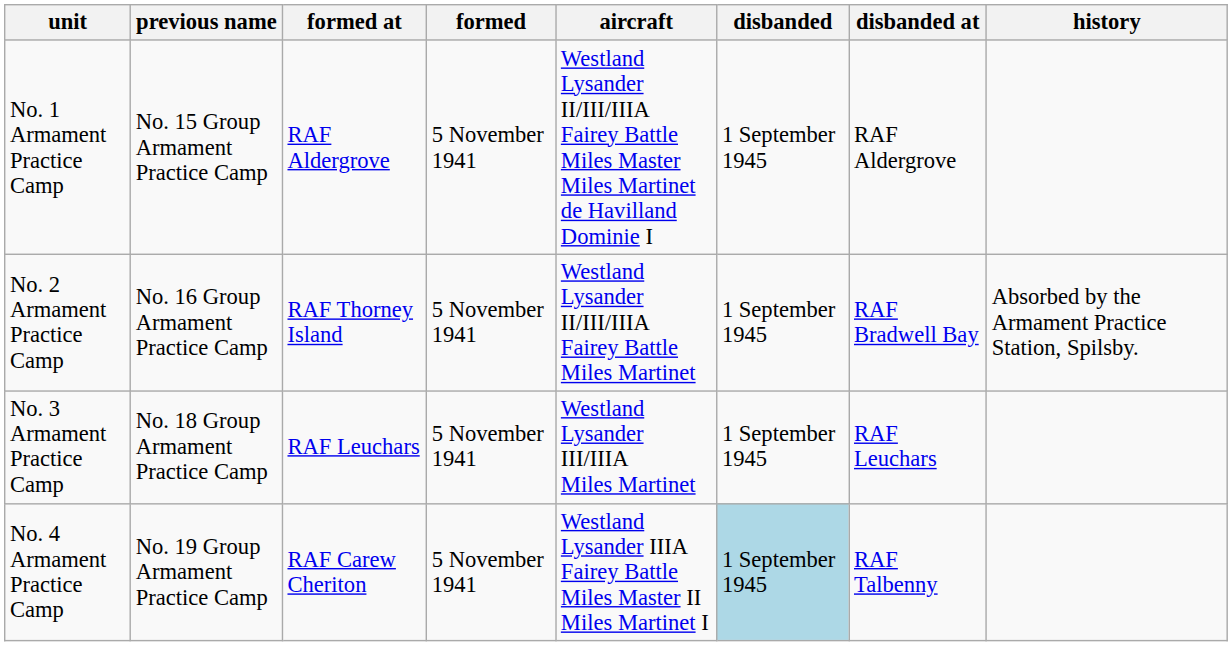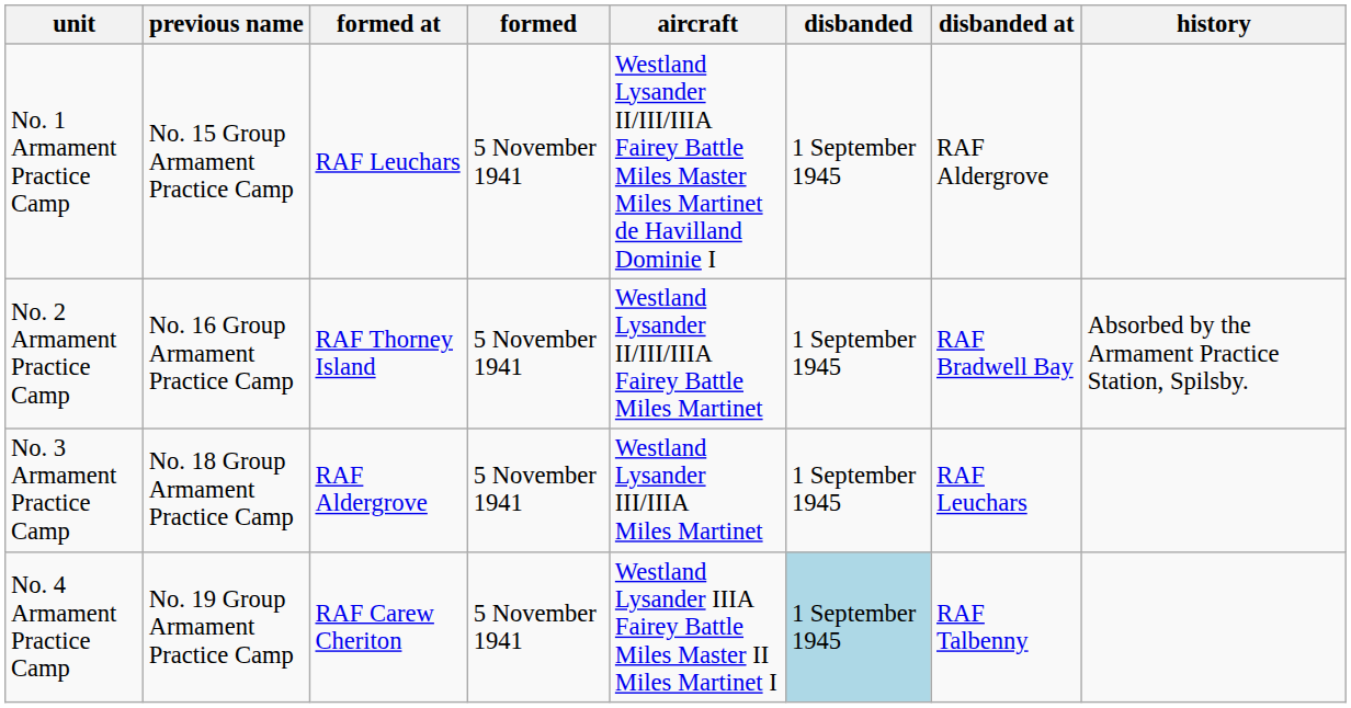No. 1 Armament Practice Camp | formed at: RAF Aldergrove -> RAF Leuchars
No. 3 Armament Practice Camp | formed at: RAF Leuchars -> RAF Aldergrove
